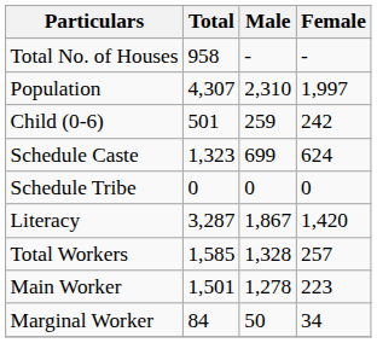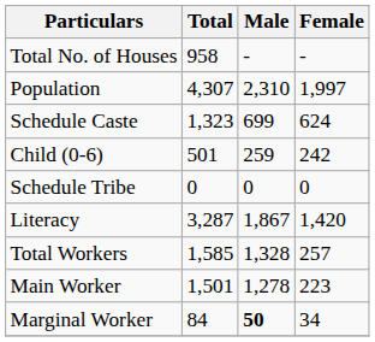rows swapped: Child (0-6) <-> Schedule Caste
Marginal Worker | Male: normal -> bold
